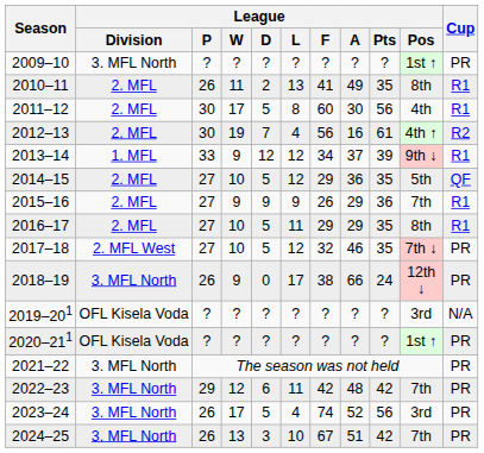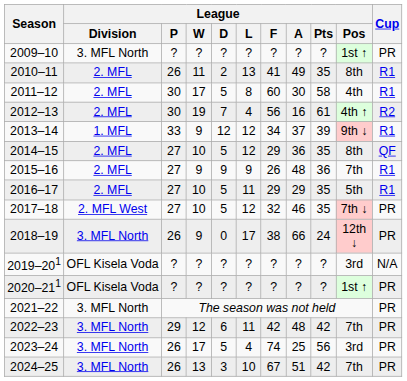2011–12 | League / Pts: 56 -> 58
2014–15 | League / Pos: 5th -> 8th
2015–16 | League / A: 29 -> 48
2016–17 | League / Pos: 8th -> 5th
2023–24 | League / A: 52 -> 25
